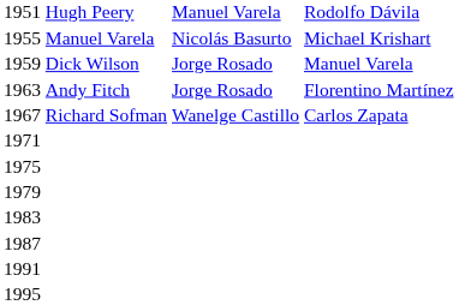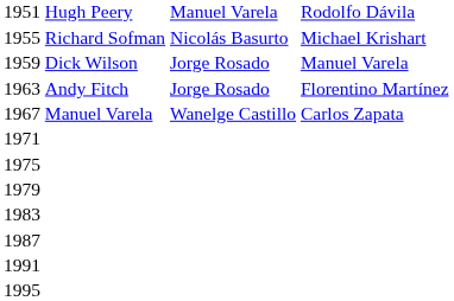1955 | column 2: Manuel Varela -> Richard Sofman
1967 | column 2: Richard Sofman -> Manuel Varela
